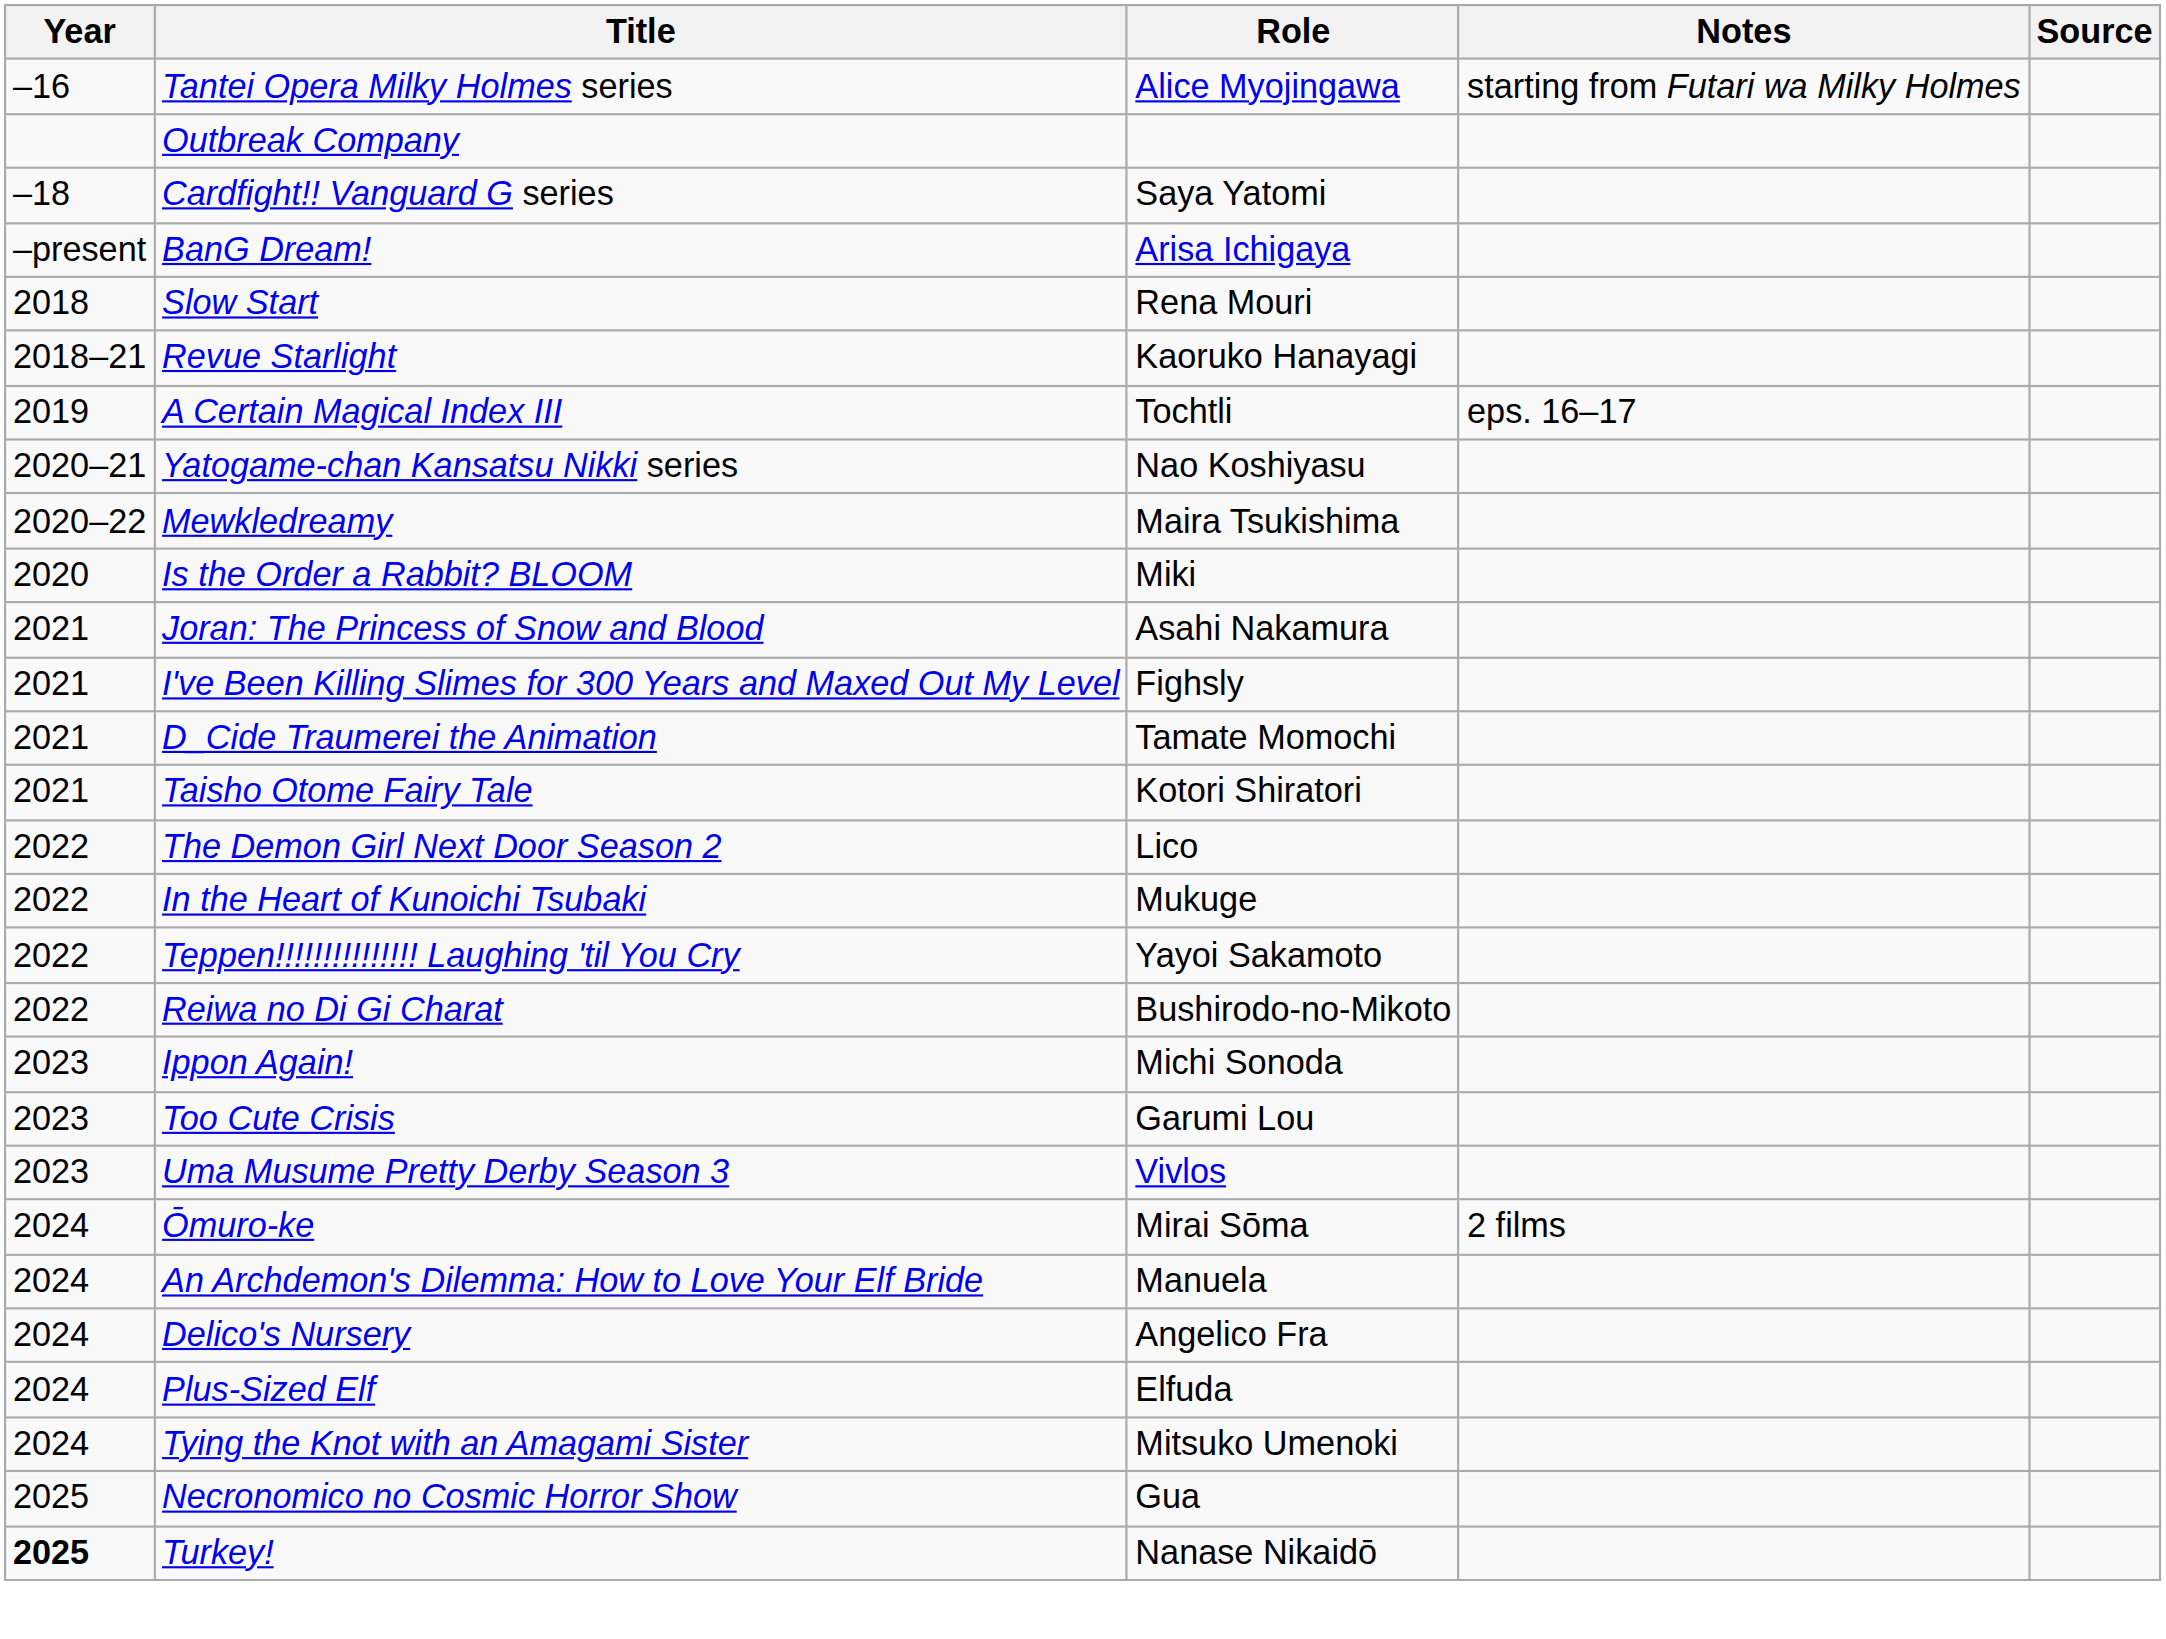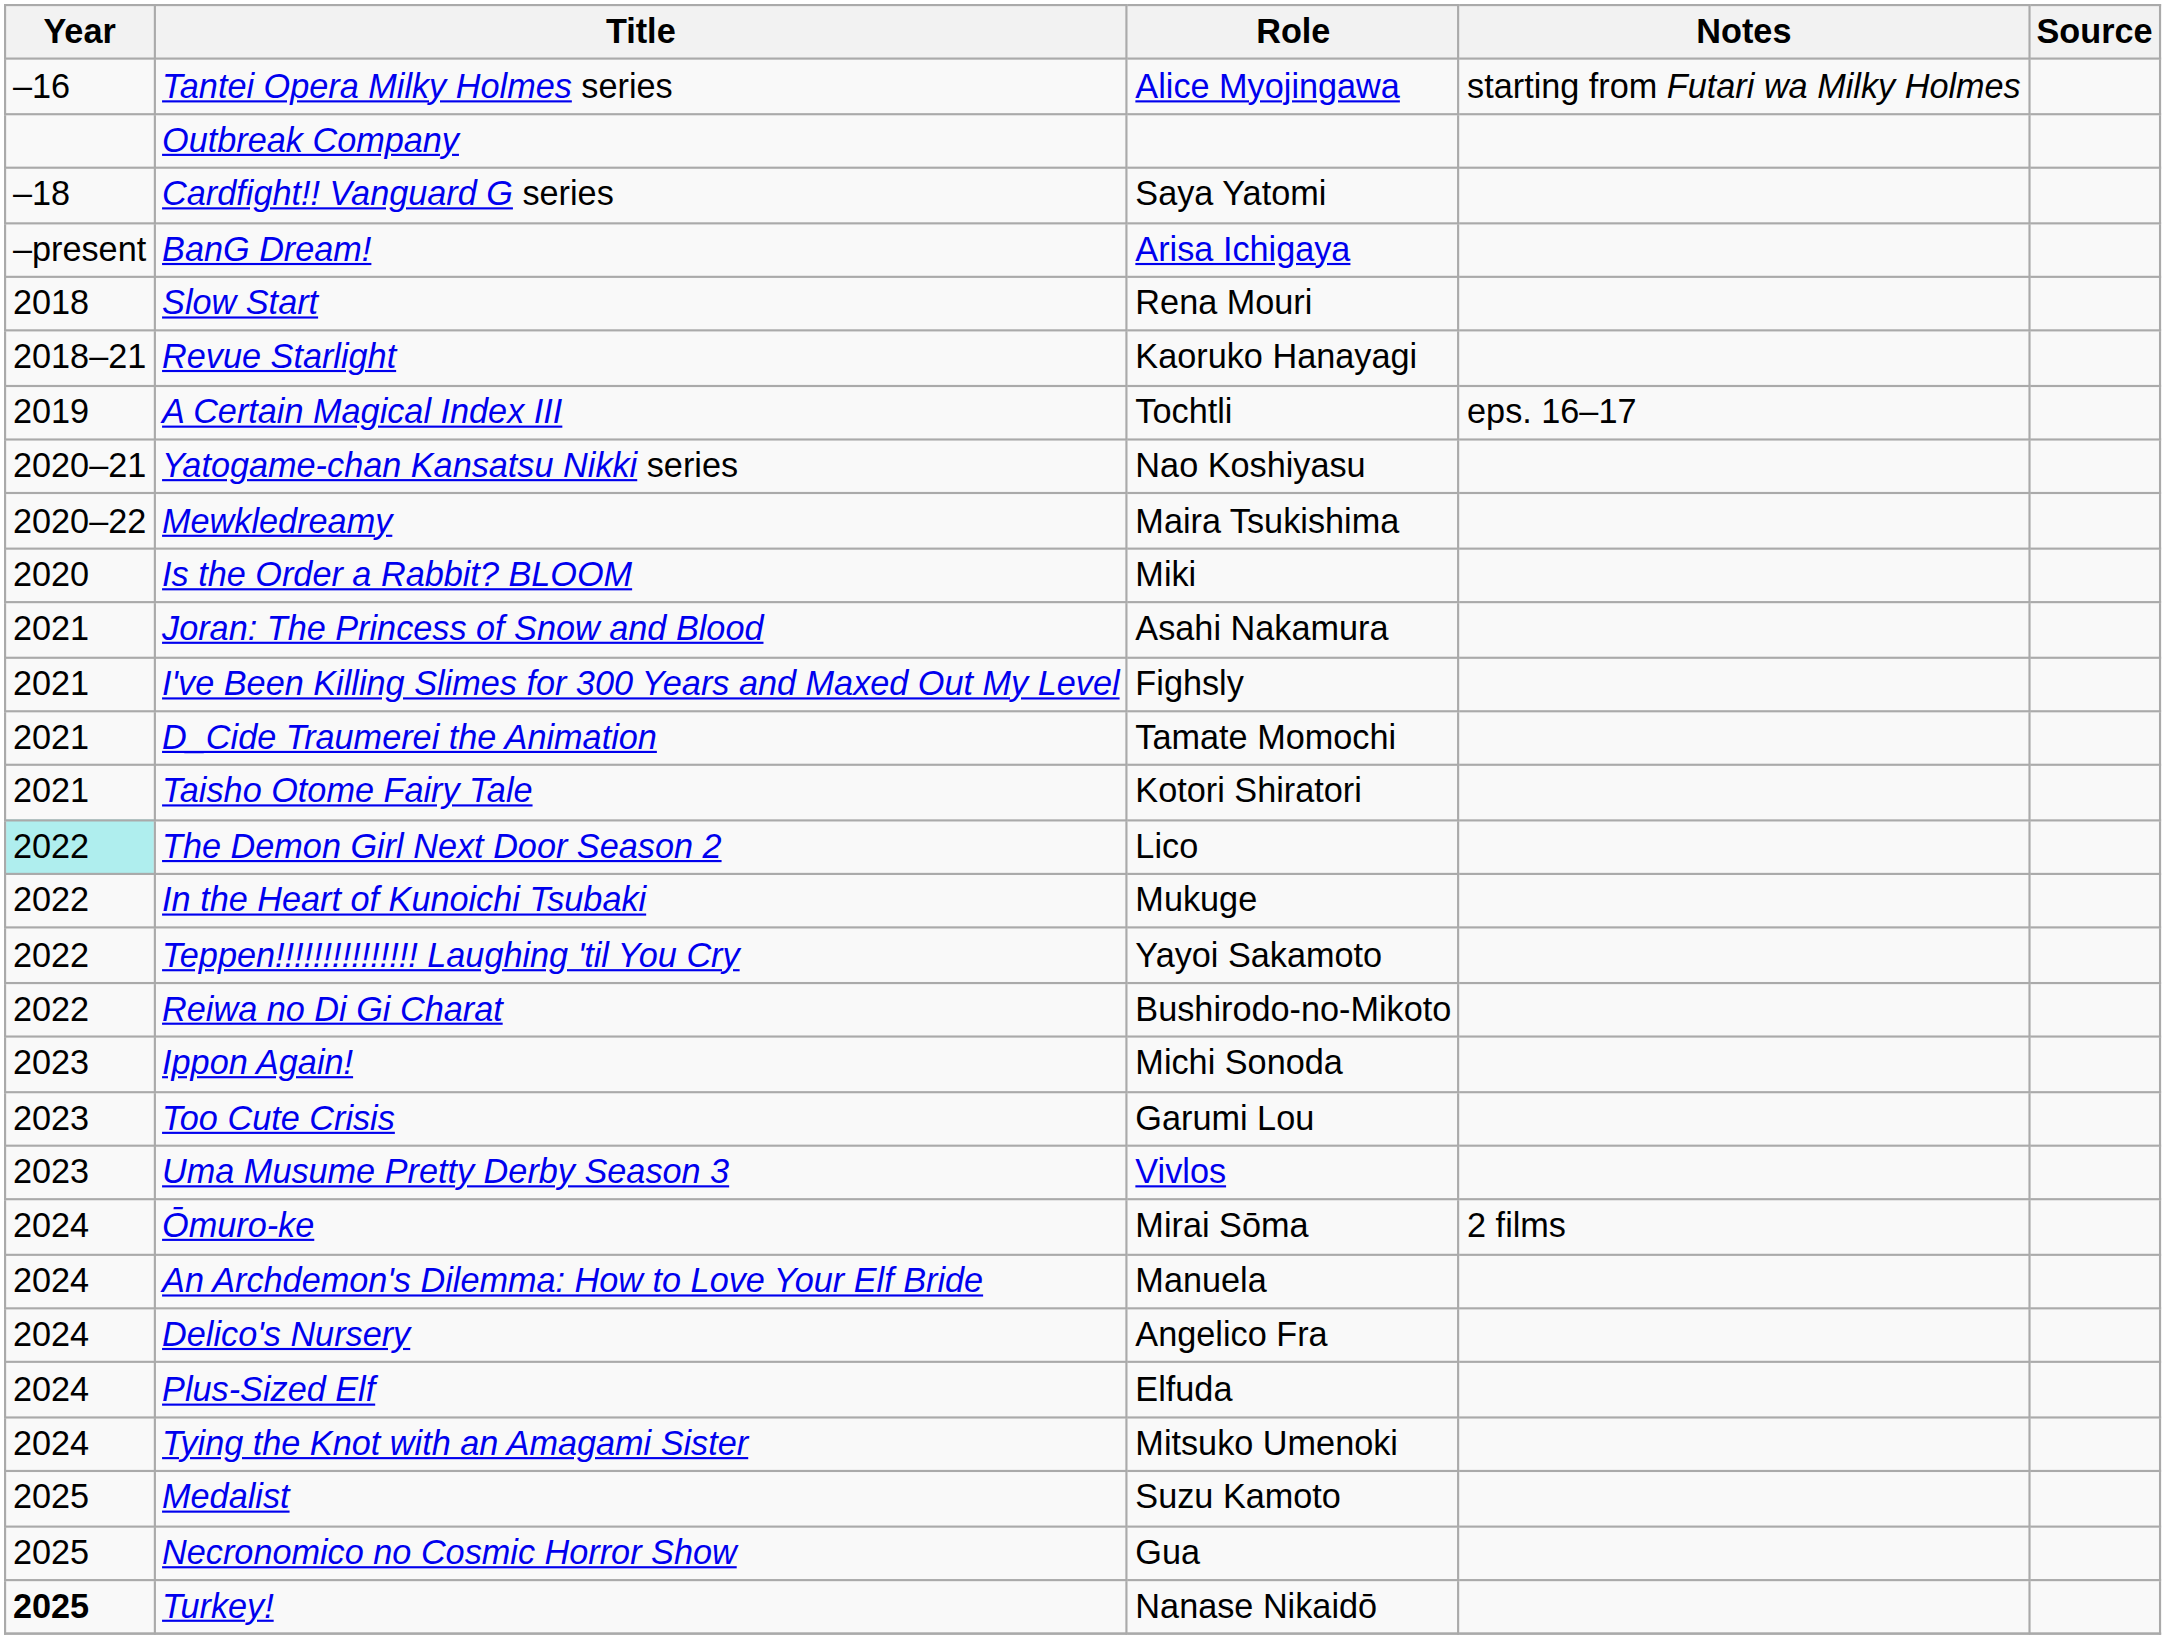The Demon Girl Next Door Season 2 | Year: no background -> paleturquoise background
+ row: 2025 | Medalist | Suzu Kamoto
